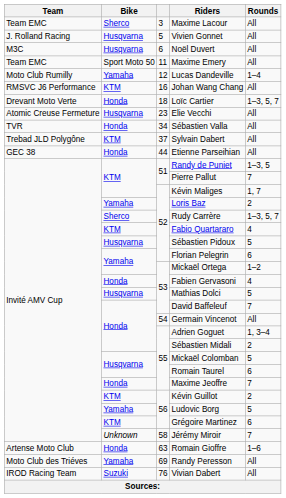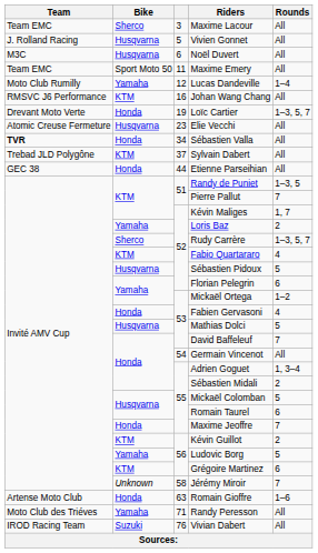Loïc Cartier | column 3: 18 -> 19
Sébastien Valla | Team: normal -> bold
Randy Peresson | column 3: 69 -> 71
